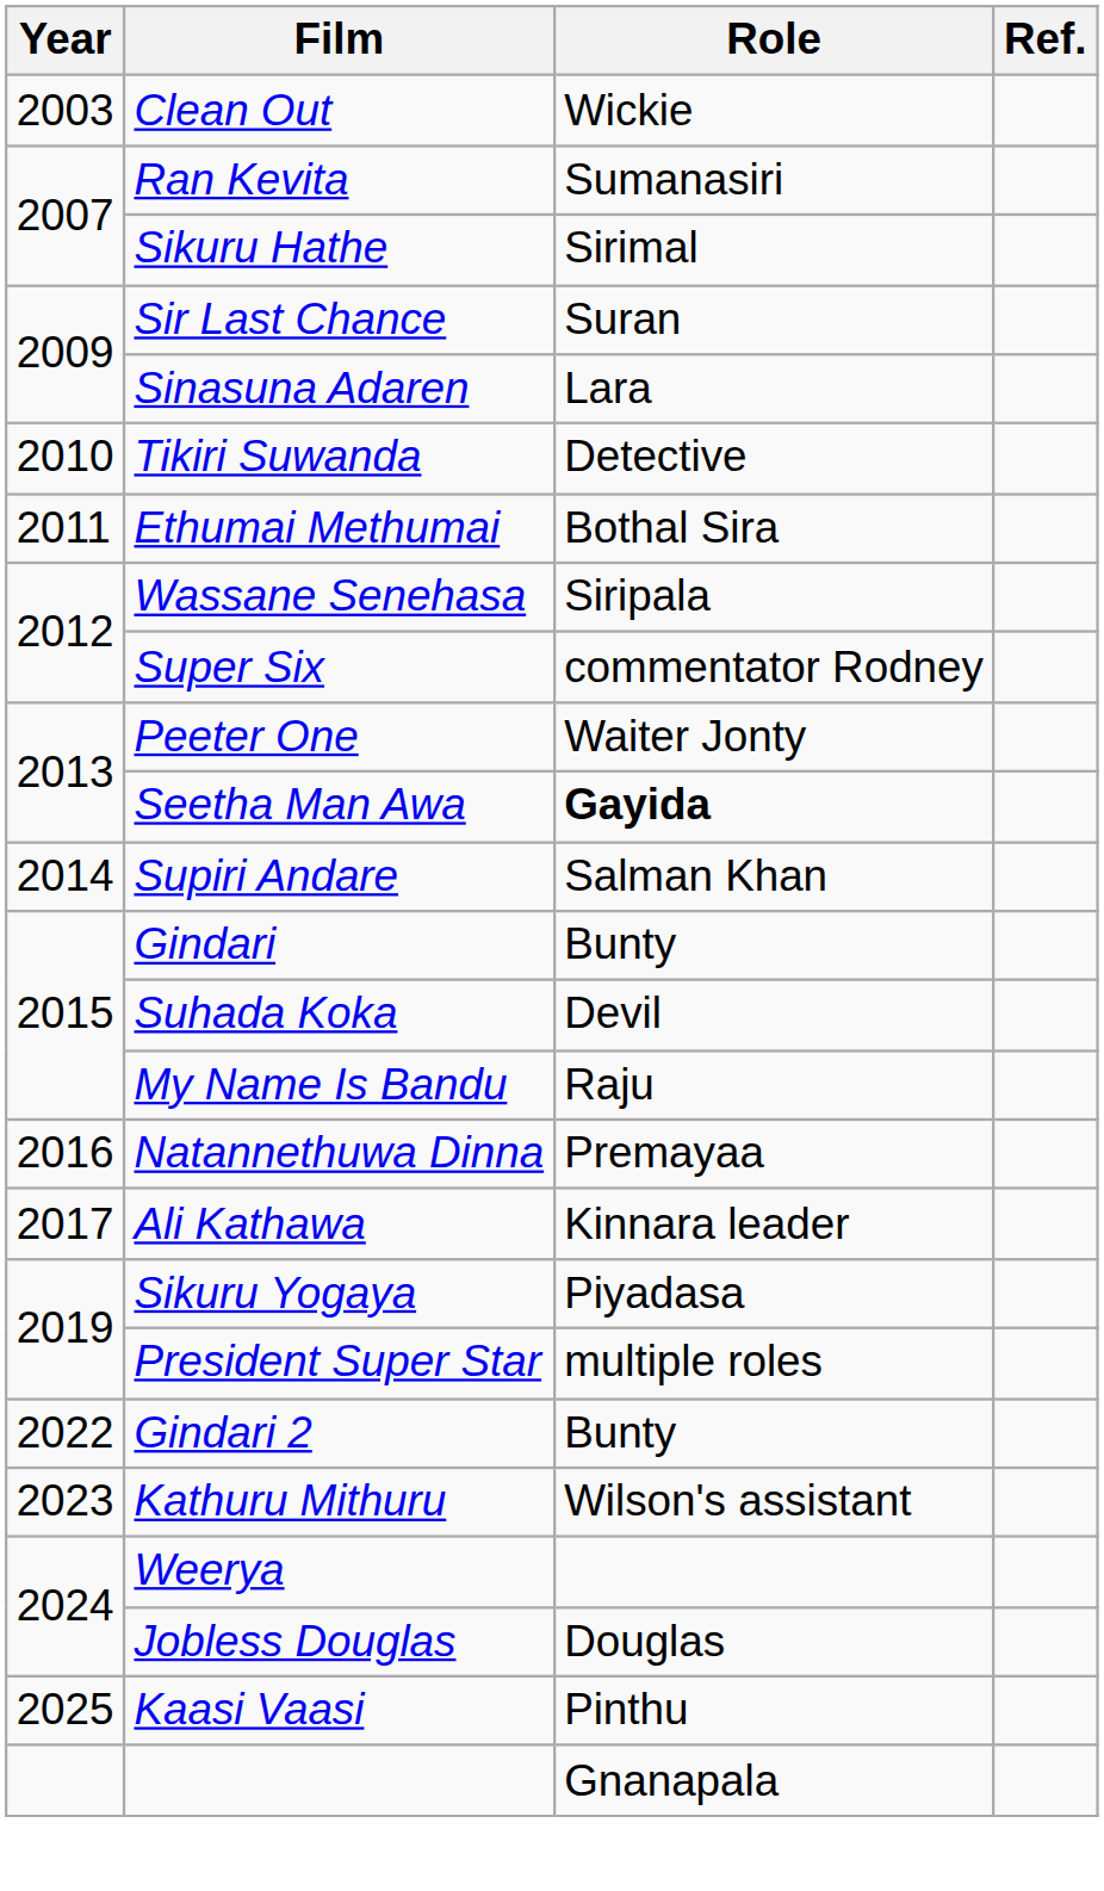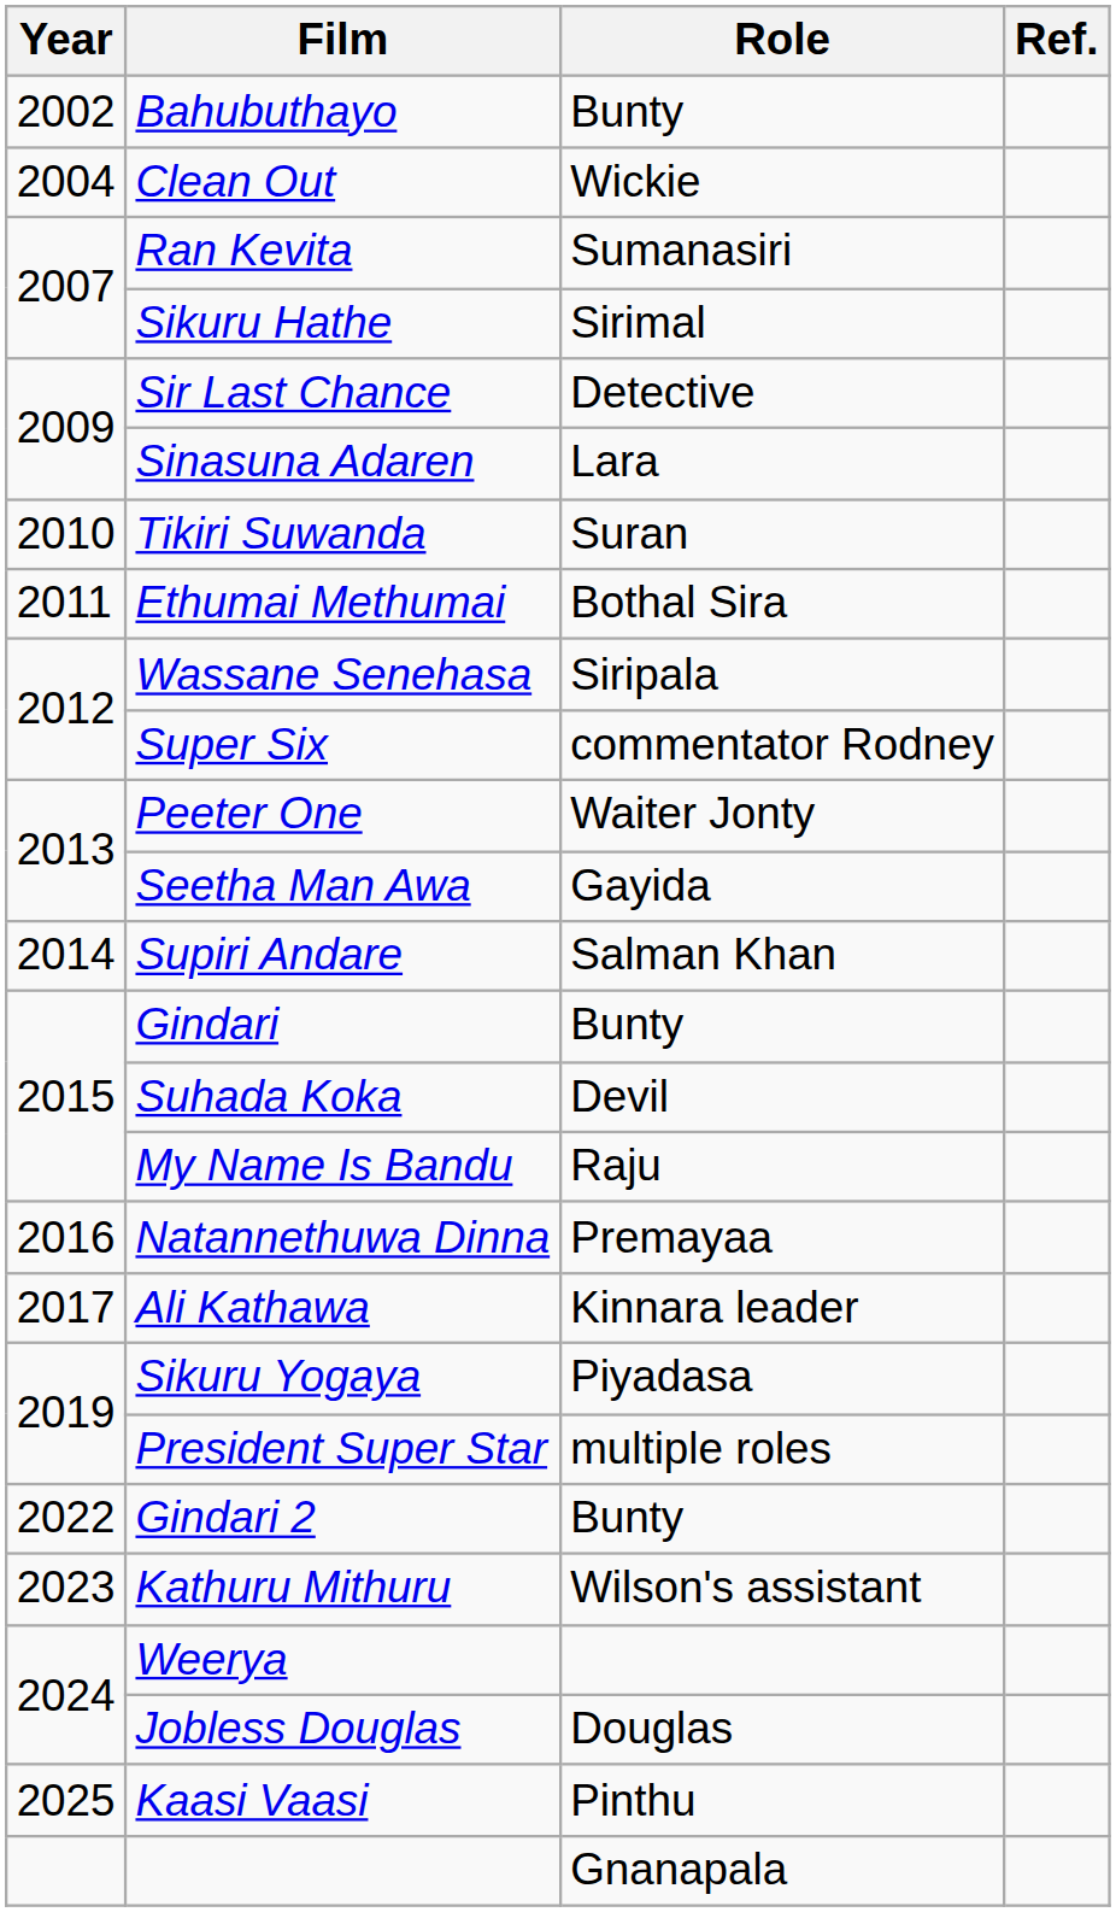+ row: 2002 | Bahubuthayo | Bunty
Clean Out | Year: 2003 -> 2004
Sir Last Chance | Role: Suran -> Detective
Tikiri Suwanda | Role: Detective -> Suran
Seetha Man Awa | Role: bold -> normal
